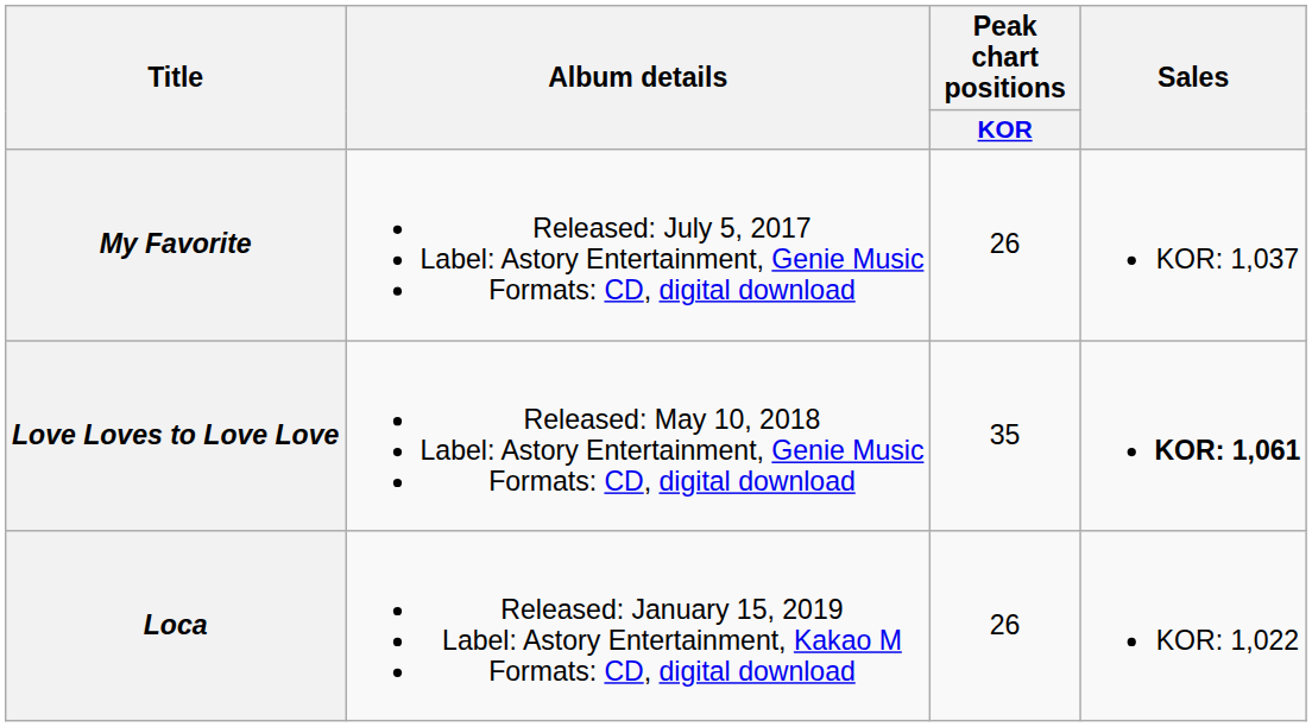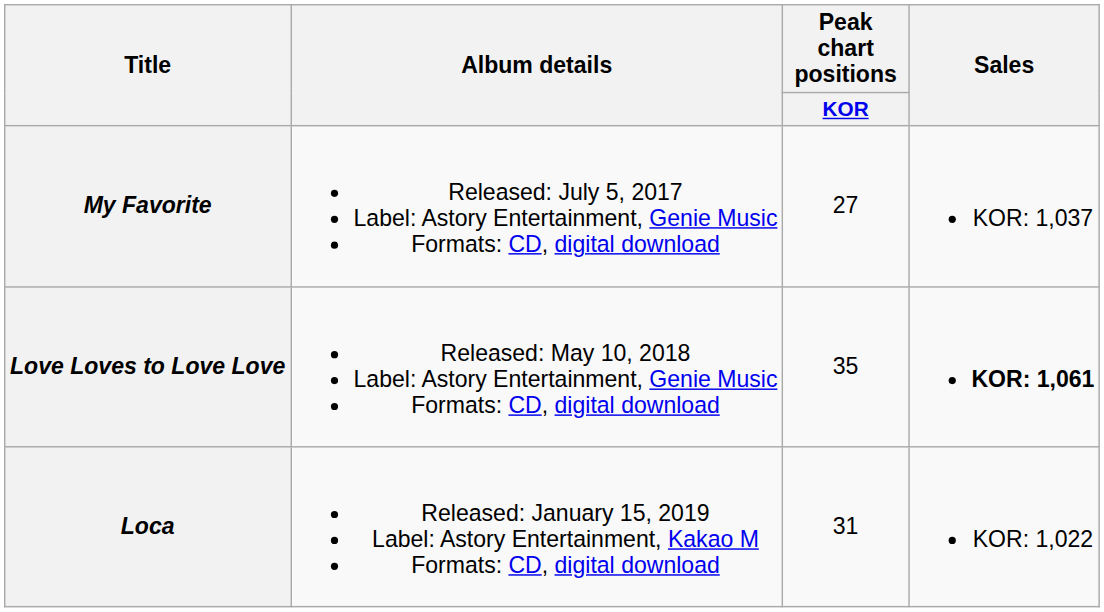My Favorite | Peak chart positions / KOR: 26 -> 27
Loca | Peak chart positions / KOR: 26 -> 31
